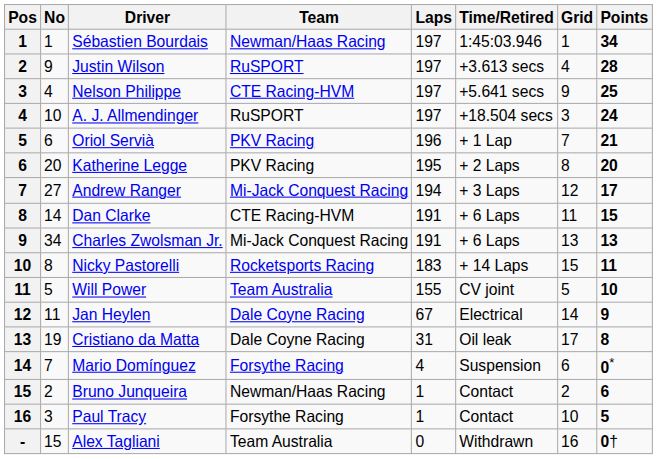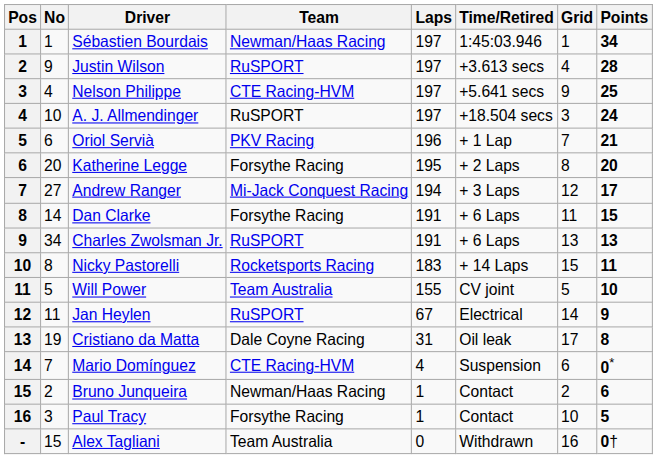Katherine Legge | Team: PKV Racing -> Forsythe Racing
Dan Clarke | Team: CTE Racing-HVM -> Forsythe Racing
Charles Zwolsman Jr. | Team: Mi-Jack Conquest Racing -> RuSPORT
Jan Heylen | Team: Dale Coyne Racing -> RuSPORT
Mario Domínguez | Team: Forsythe Racing -> CTE Racing-HVM
